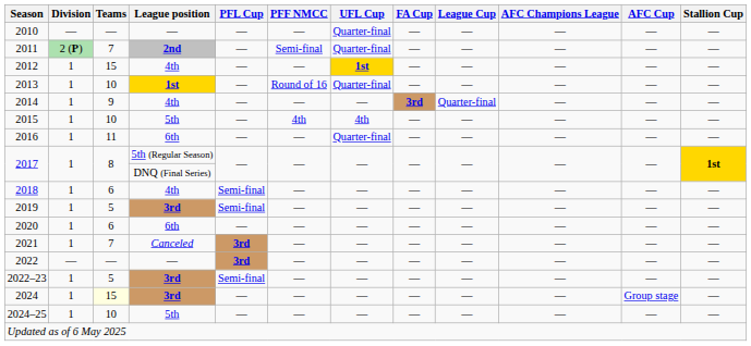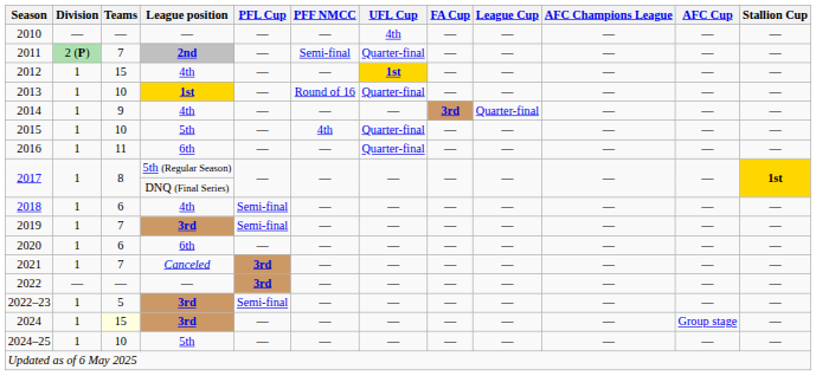2010 | UFL Cup: Quarter-final -> 4th
2015 | UFL Cup: 4th -> Quarter-final
2019 | Teams: 5 -> 7
